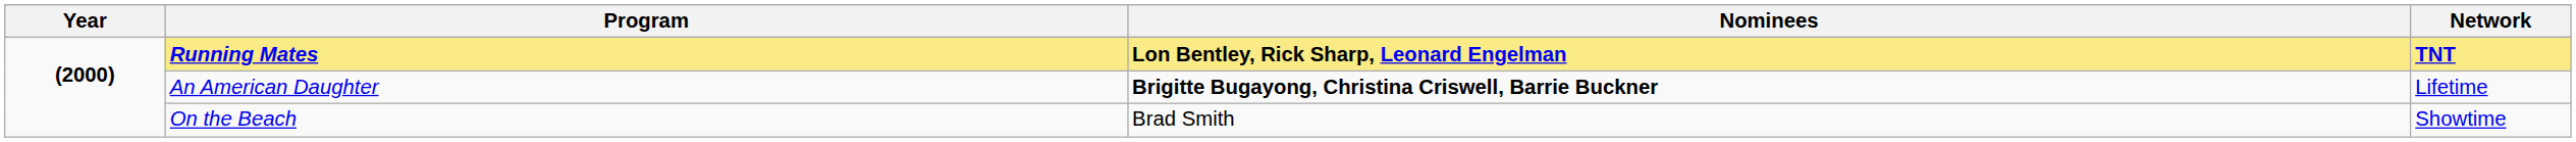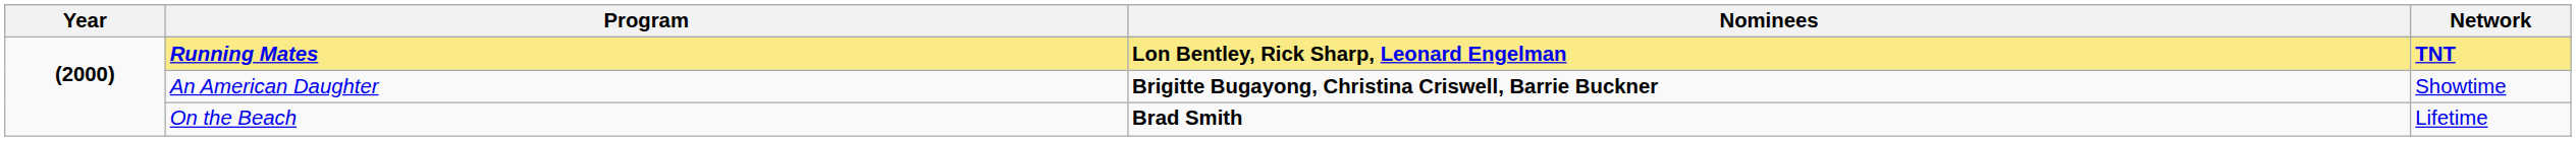An American Daughter | Network: Lifetime -> Showtime
On the Beach | Nominees: normal -> bold
On the Beach | Network: Showtime -> Lifetime
